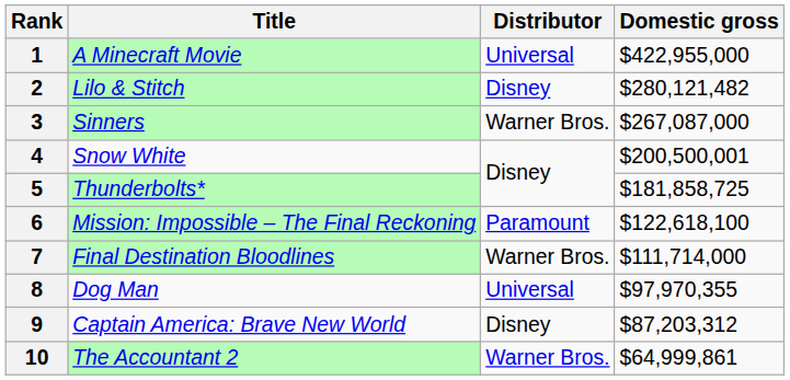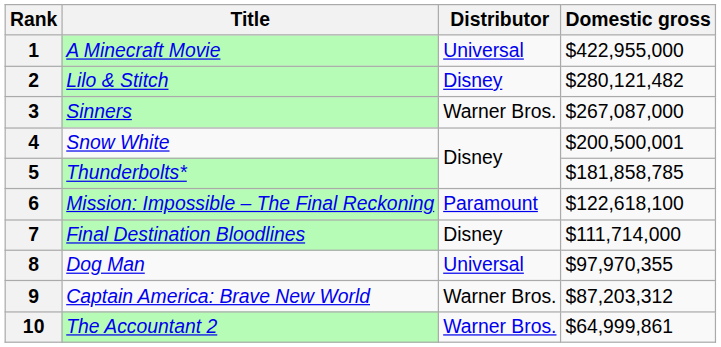5 | Domestic gross: $181,858,725 -> $181,858,785
7 | Distributor: Warner Bros. -> Disney
9 | Distributor: Disney -> Warner Bros.
